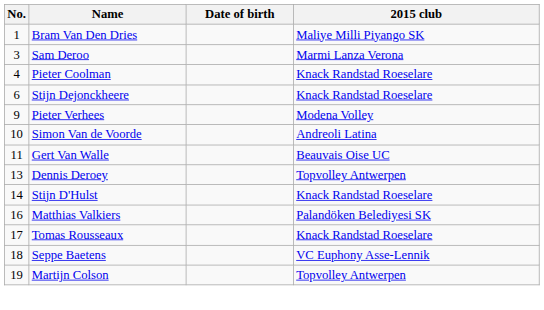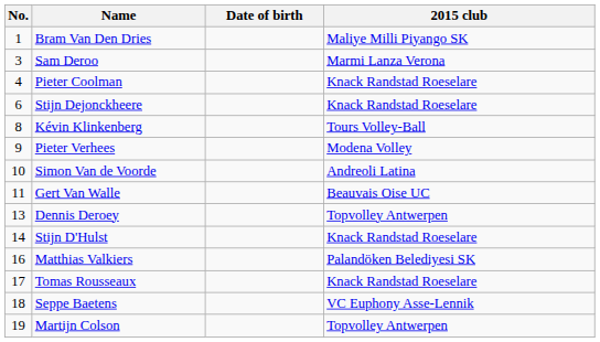+ row: 8 | Kévin Klinkenberg | Tours Volley-Ball
